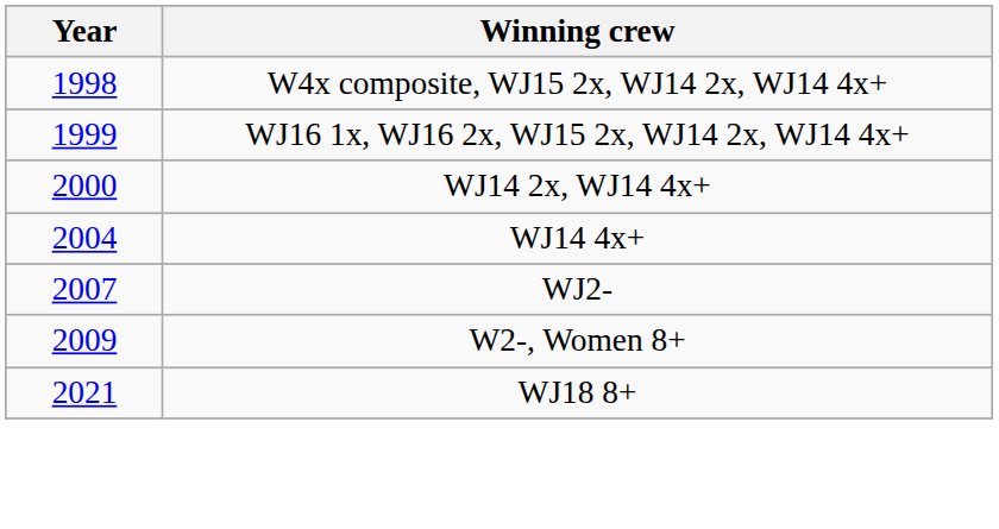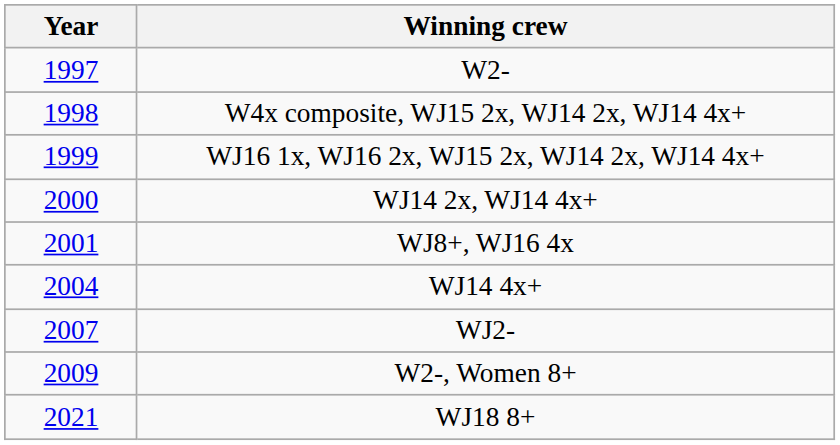+ row: 1997 | W2-
+ row: 2001 | WJ8+, WJ16 4x
